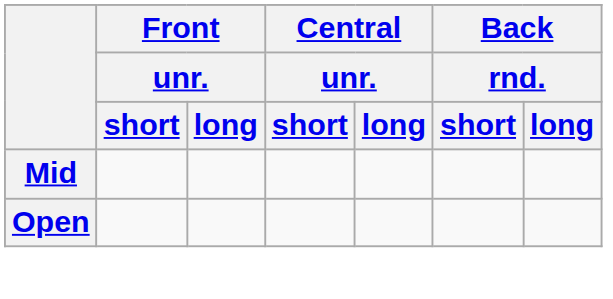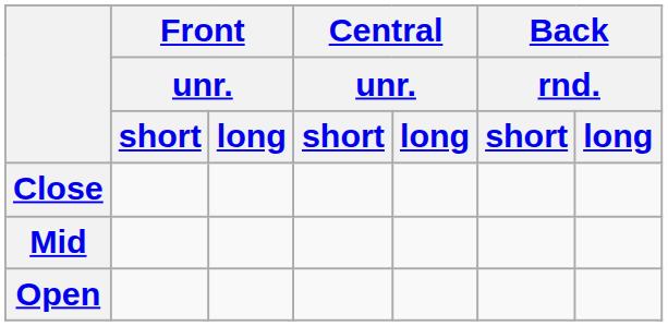+ row: Close
